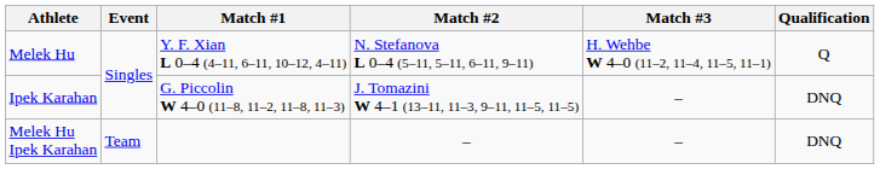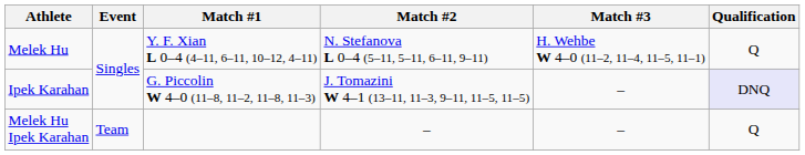Ipek Karahan | Qualification: no background -> lavender background
Melek Hu Ipek Karahan | Qualification: DNQ -> Q
